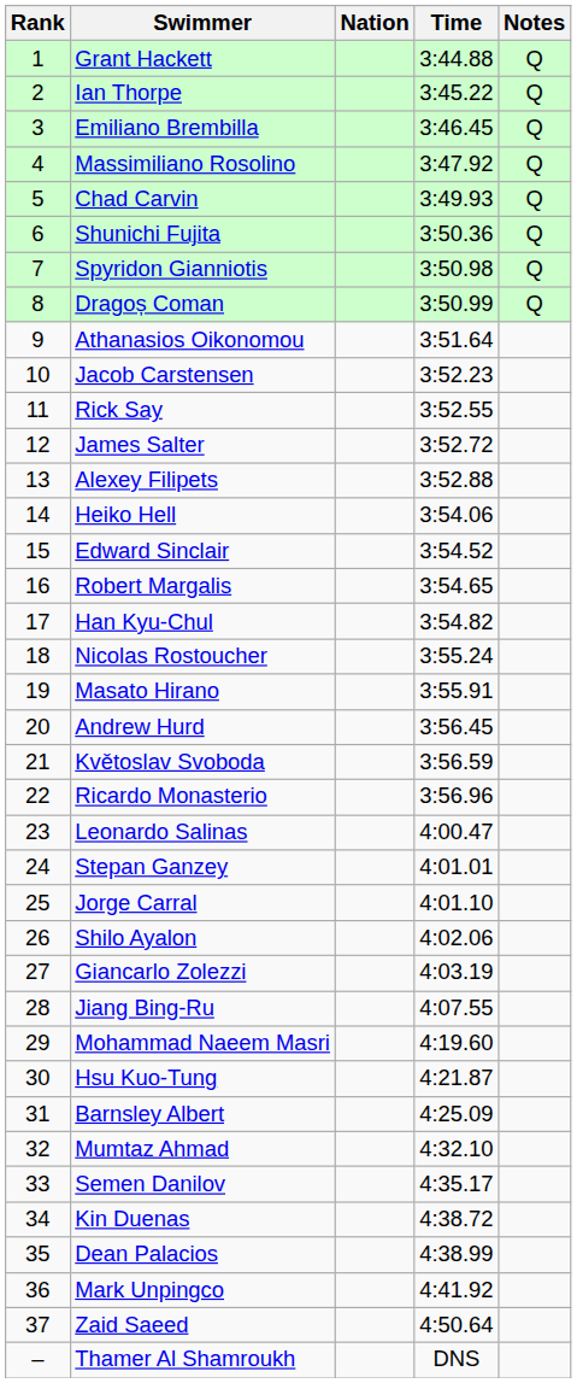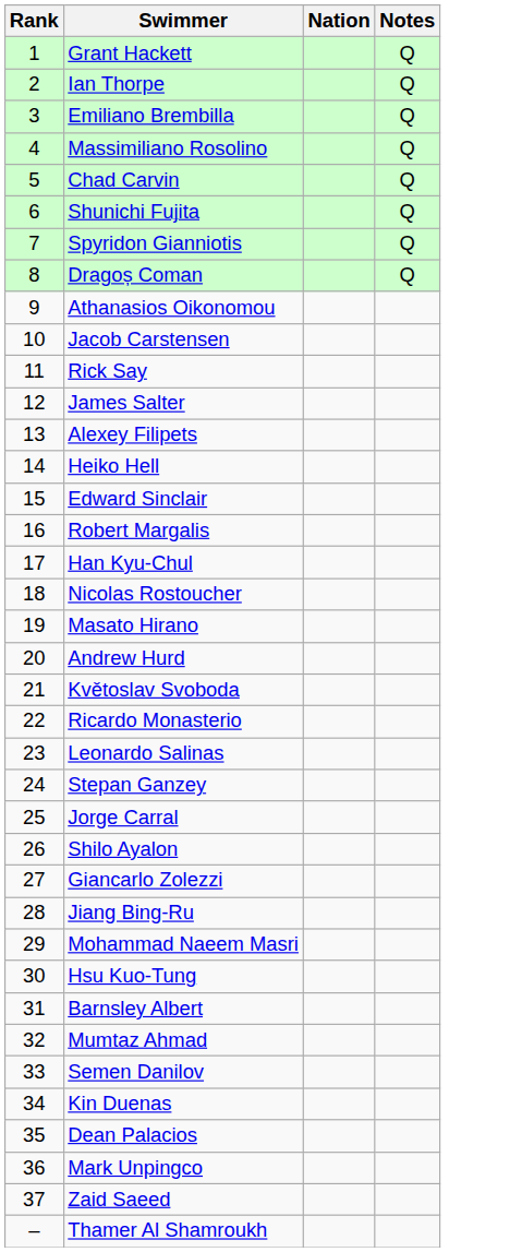- column: Time | 3:44.88 | 3:45.22 | 3:46.45 | 3:47.92 | 3:49.93 | 3:50.36 | 3:50.98 | 3:50.99 | 3:51.64 | 3:52.23 | 3:52.55 | 3:52.72 | 3:52.88 | 3:54.06 | 3:54.52 | 3:54.65 | 3:54.82 | 3:55.24 | 3:55.91 | 3:56.45 | 3:56.59 | 3:56.96 | 4:00.47 | 4:01.01 | 4:01.10 | 4:02.06 | 4:03.19 | 4:07.55 | 4:19.60 | 4:21.87 | 4:25.09 | 4:32.10 | 4:35.17 | 4:38.72 | 4:38.99 | 4:41.92 | 4:50.64 | DNS
